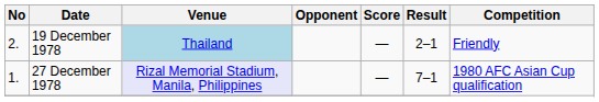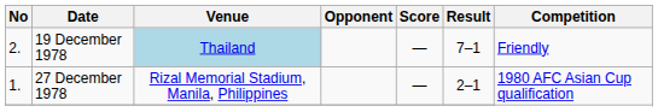19 December 1978 | Result: 2–1 -> 7–1
27 December 1978 | Venue: lavender background -> no background
27 December 1978 | Result: 7–1 -> 2–1
